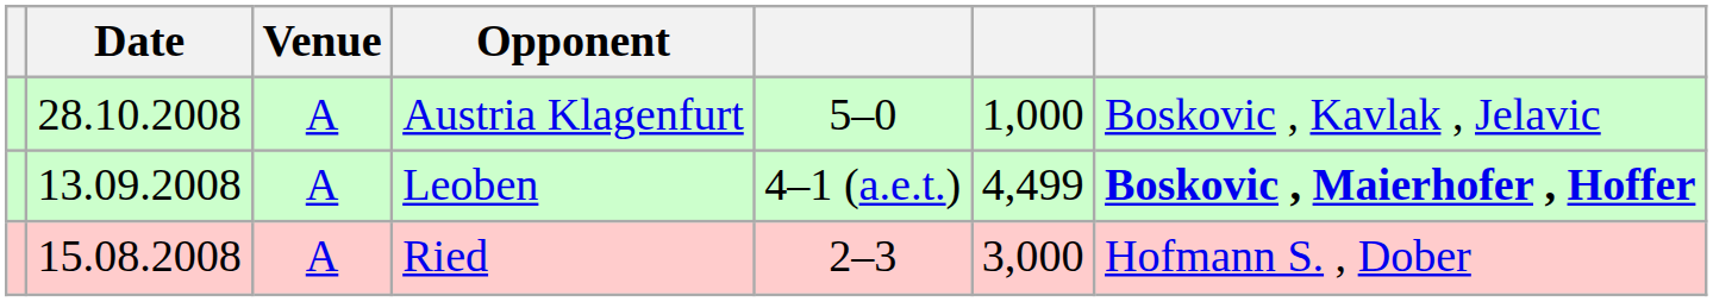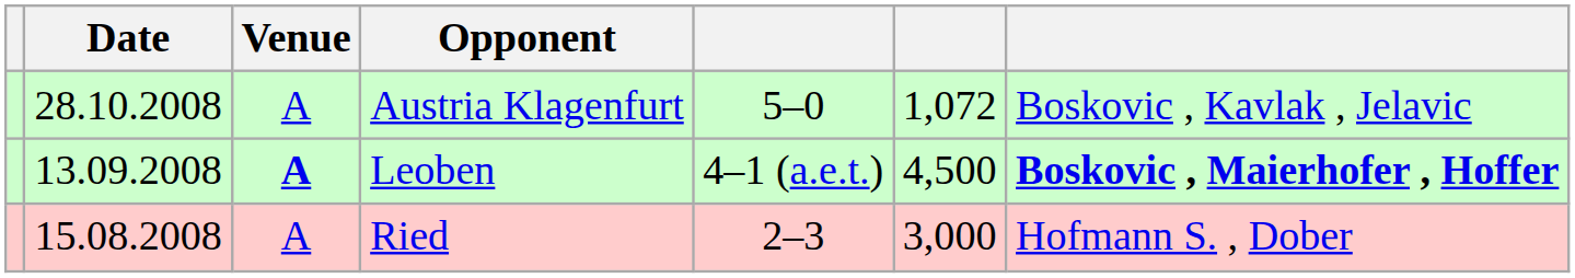Austria Klagenfurt | column 6: 1,000 -> 1,072
Leoben | Venue: normal -> bold
Leoben | column 6: 4,499 -> 4,500
